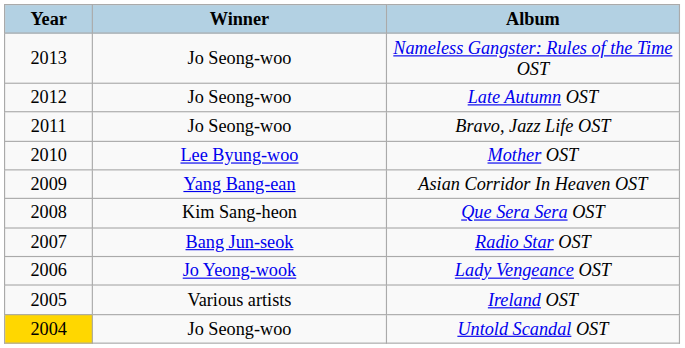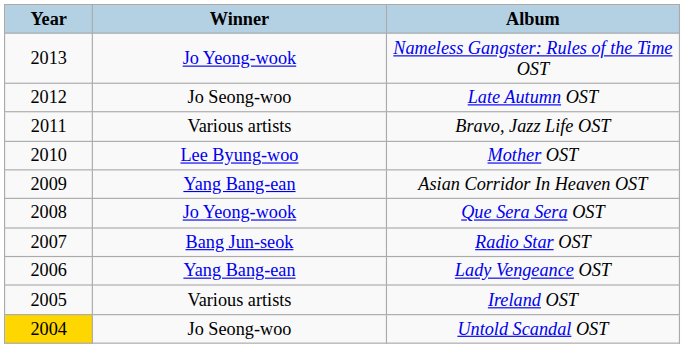Nameless Gangster: Rules of the Time OST | Winner: Jo Seong-woo -> Jo Yeong-wook
Bravo, Jazz Life OST | Winner: Jo Seong-woo -> Various artists
Que Sera Sera OST | Winner: Kim Sang-heon -> Jo Yeong-wook
Lady Vengeance OST | Winner: Jo Yeong-wook -> Yang Bang-ean
